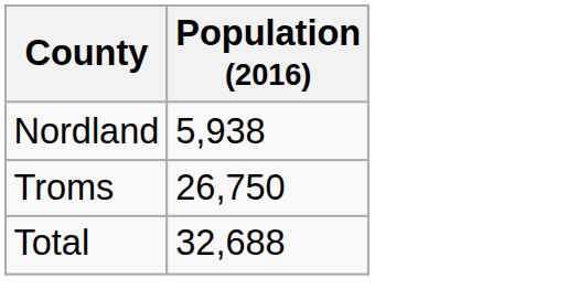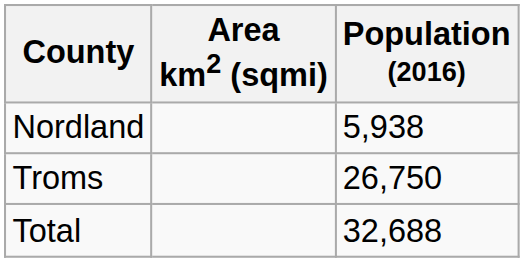+ column: Area km2 (sqmi)
